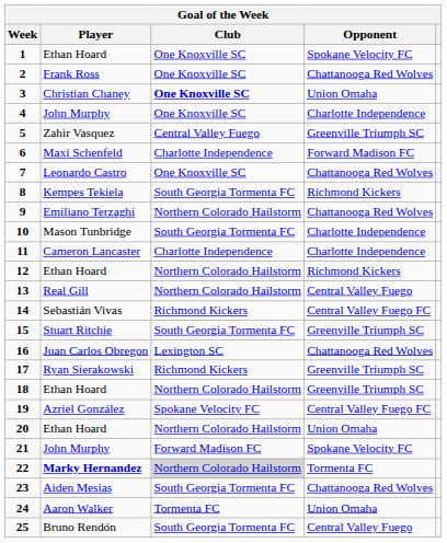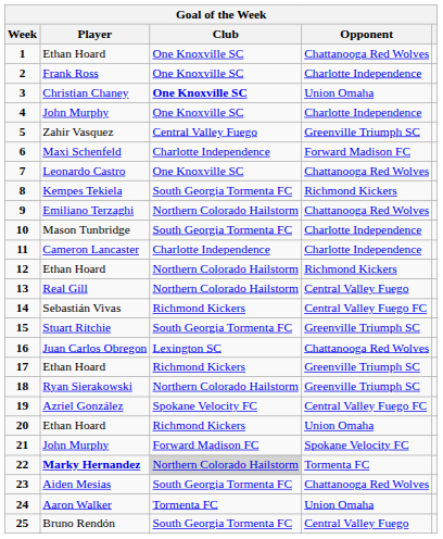1 | Opponent: Spokane Velocity FC -> Chattanooga Red Wolves
2 | Opponent: Chattanooga Red Wolves -> Charlotte Independence
17 | Player: Ryan Sierakowski -> Ethan Hoard
18 | Player: Ethan Hoard -> Ryan Sierakowski
20 | Club: Northern Colorado Hailstorm -> Richmond Kickers
